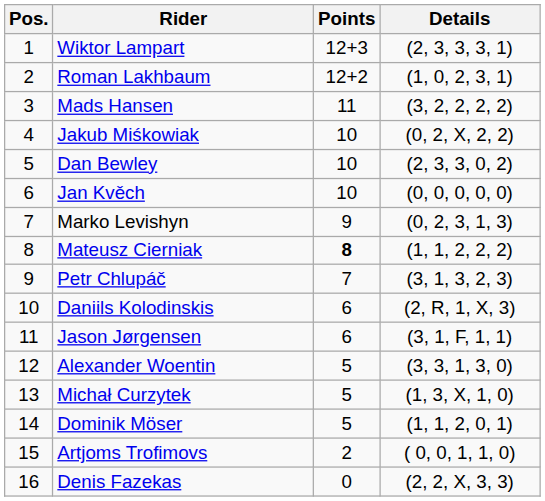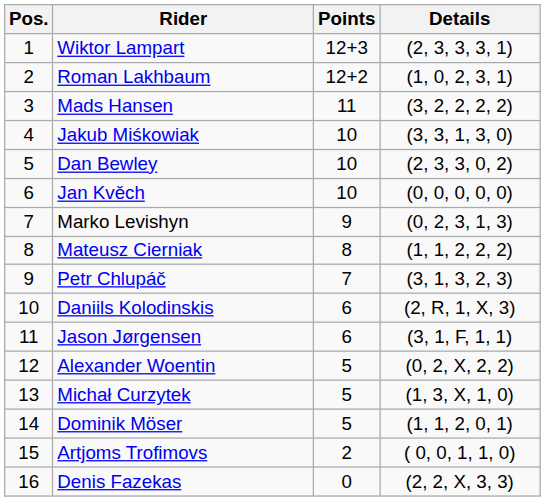Jakub Miśkowiak | Details: (0, 2, X, 2, 2) -> (3, 3, 1, 3, 0)
Mateusz Cierniak | Points: bold -> normal
Alexander Woentin | Details: (3, 3, 1, 3, 0) -> (0, 2, X, 2, 2)
